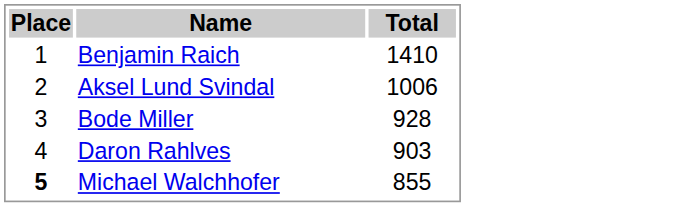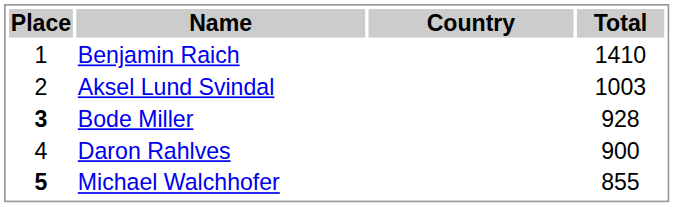+ column: Country
Aksel Lund Svindal | Total: 1006 -> 1003
Bode Miller | Place: normal -> bold
Daron Rahlves | Total: 903 -> 900
